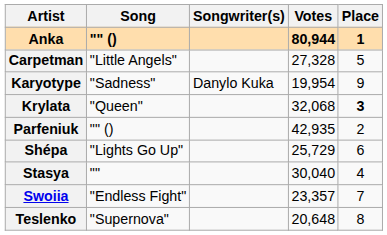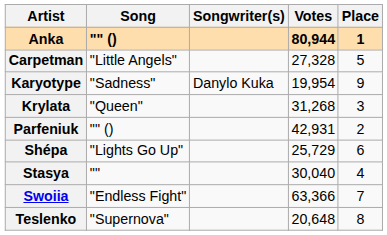Krylata | Votes: 32,068 -> 31,268
Krylata | Place: bold -> normal
Parfeniuk | Votes: 42,935 -> 42,931
Swoiia | Votes: 23,357 -> 63,366
